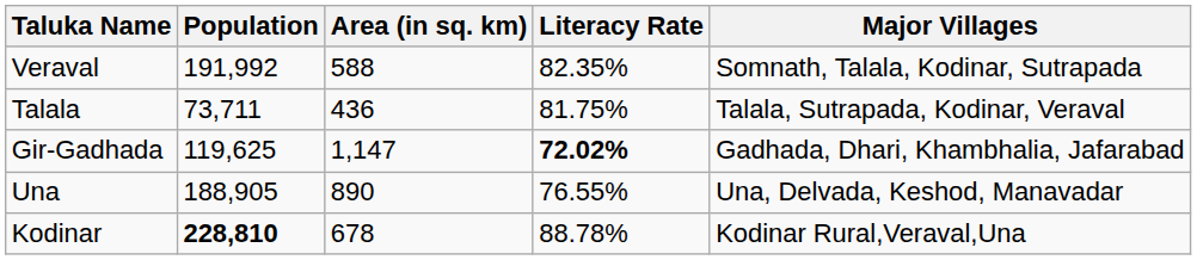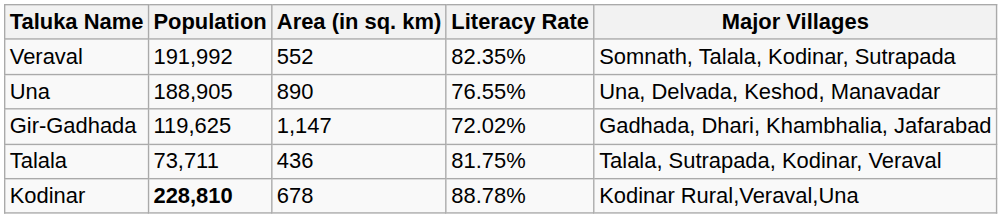Veraval | Area (in sq. km): 588 -> 552
rows swapped: Una <-> Talala
Gir-Gadhada | Literacy Rate: bold -> normal
